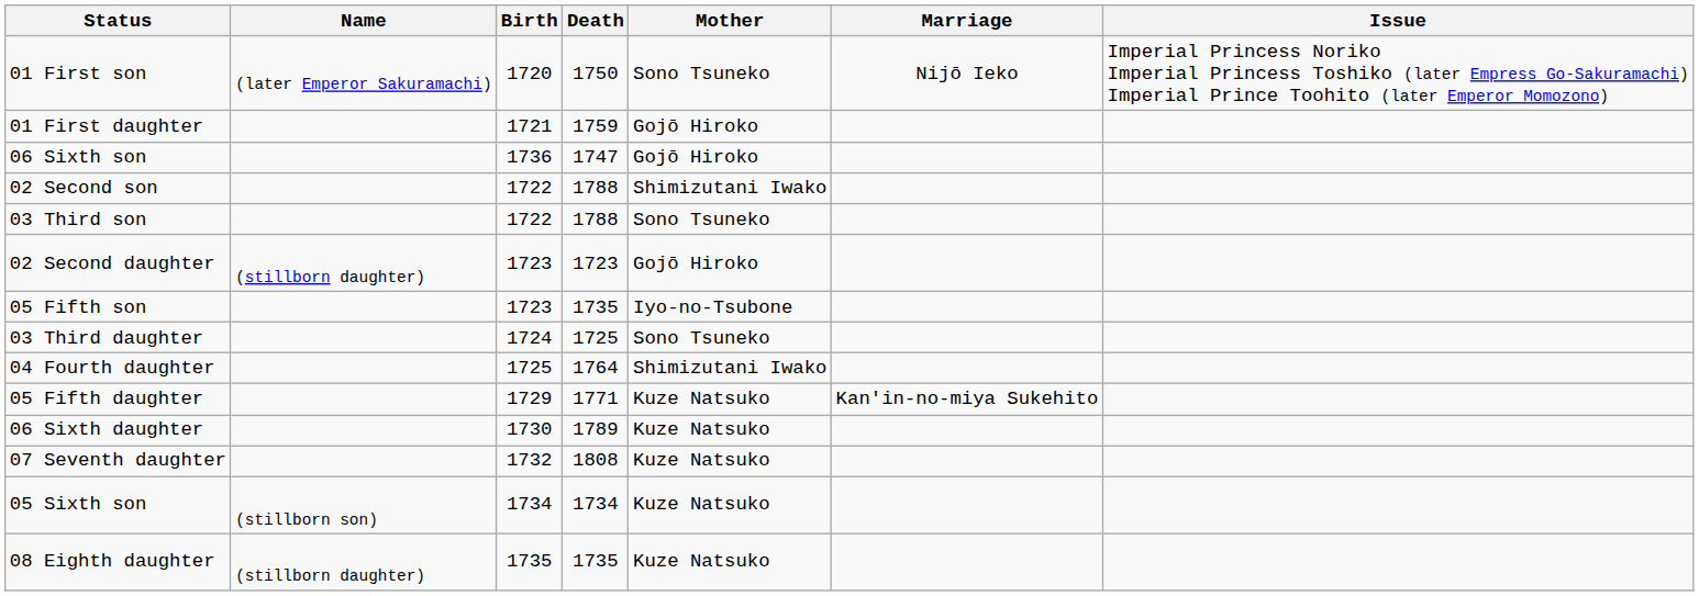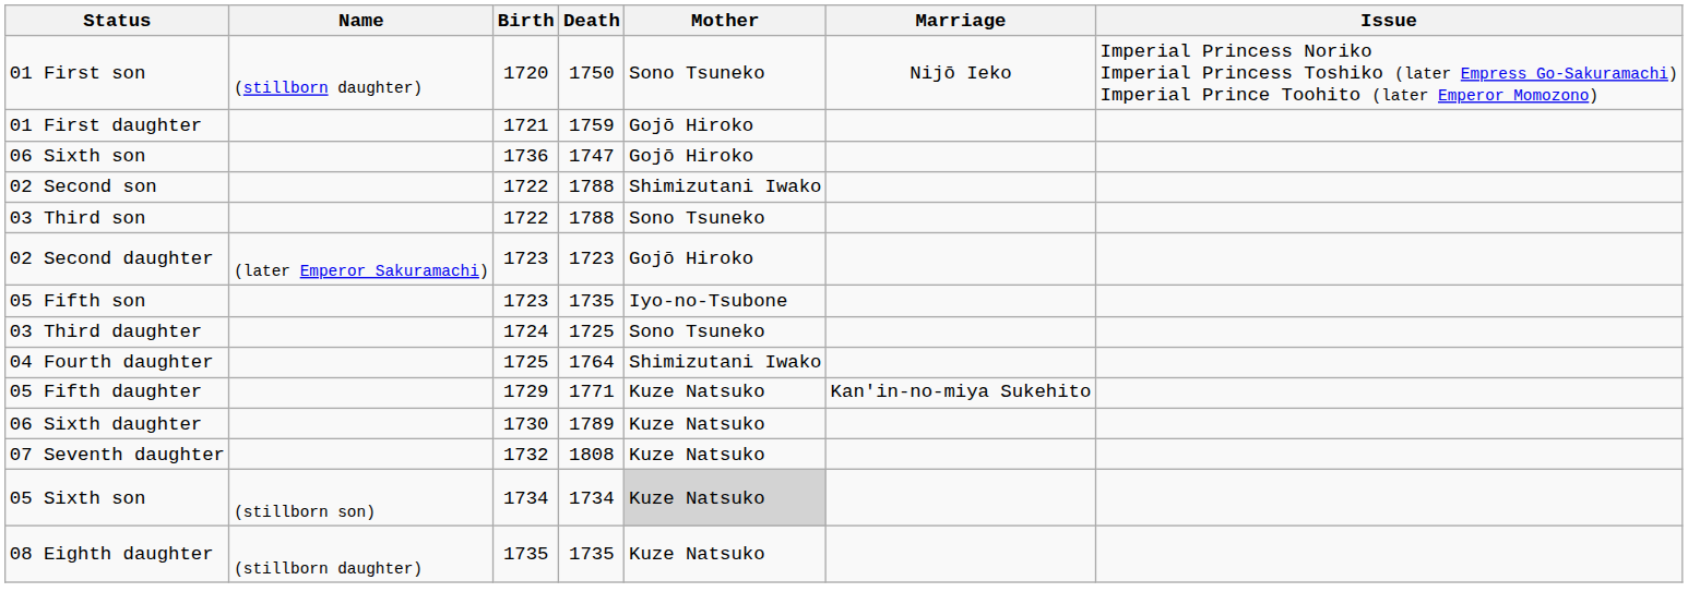01 First son | Name: (later Emperor Sakuramachi) -> (stillborn daughter)
02 Second daughter | Name: (stillborn daughter) -> (later Emperor Sakuramachi)
05 Sixth son | Mother: no background -> lightgrey background
